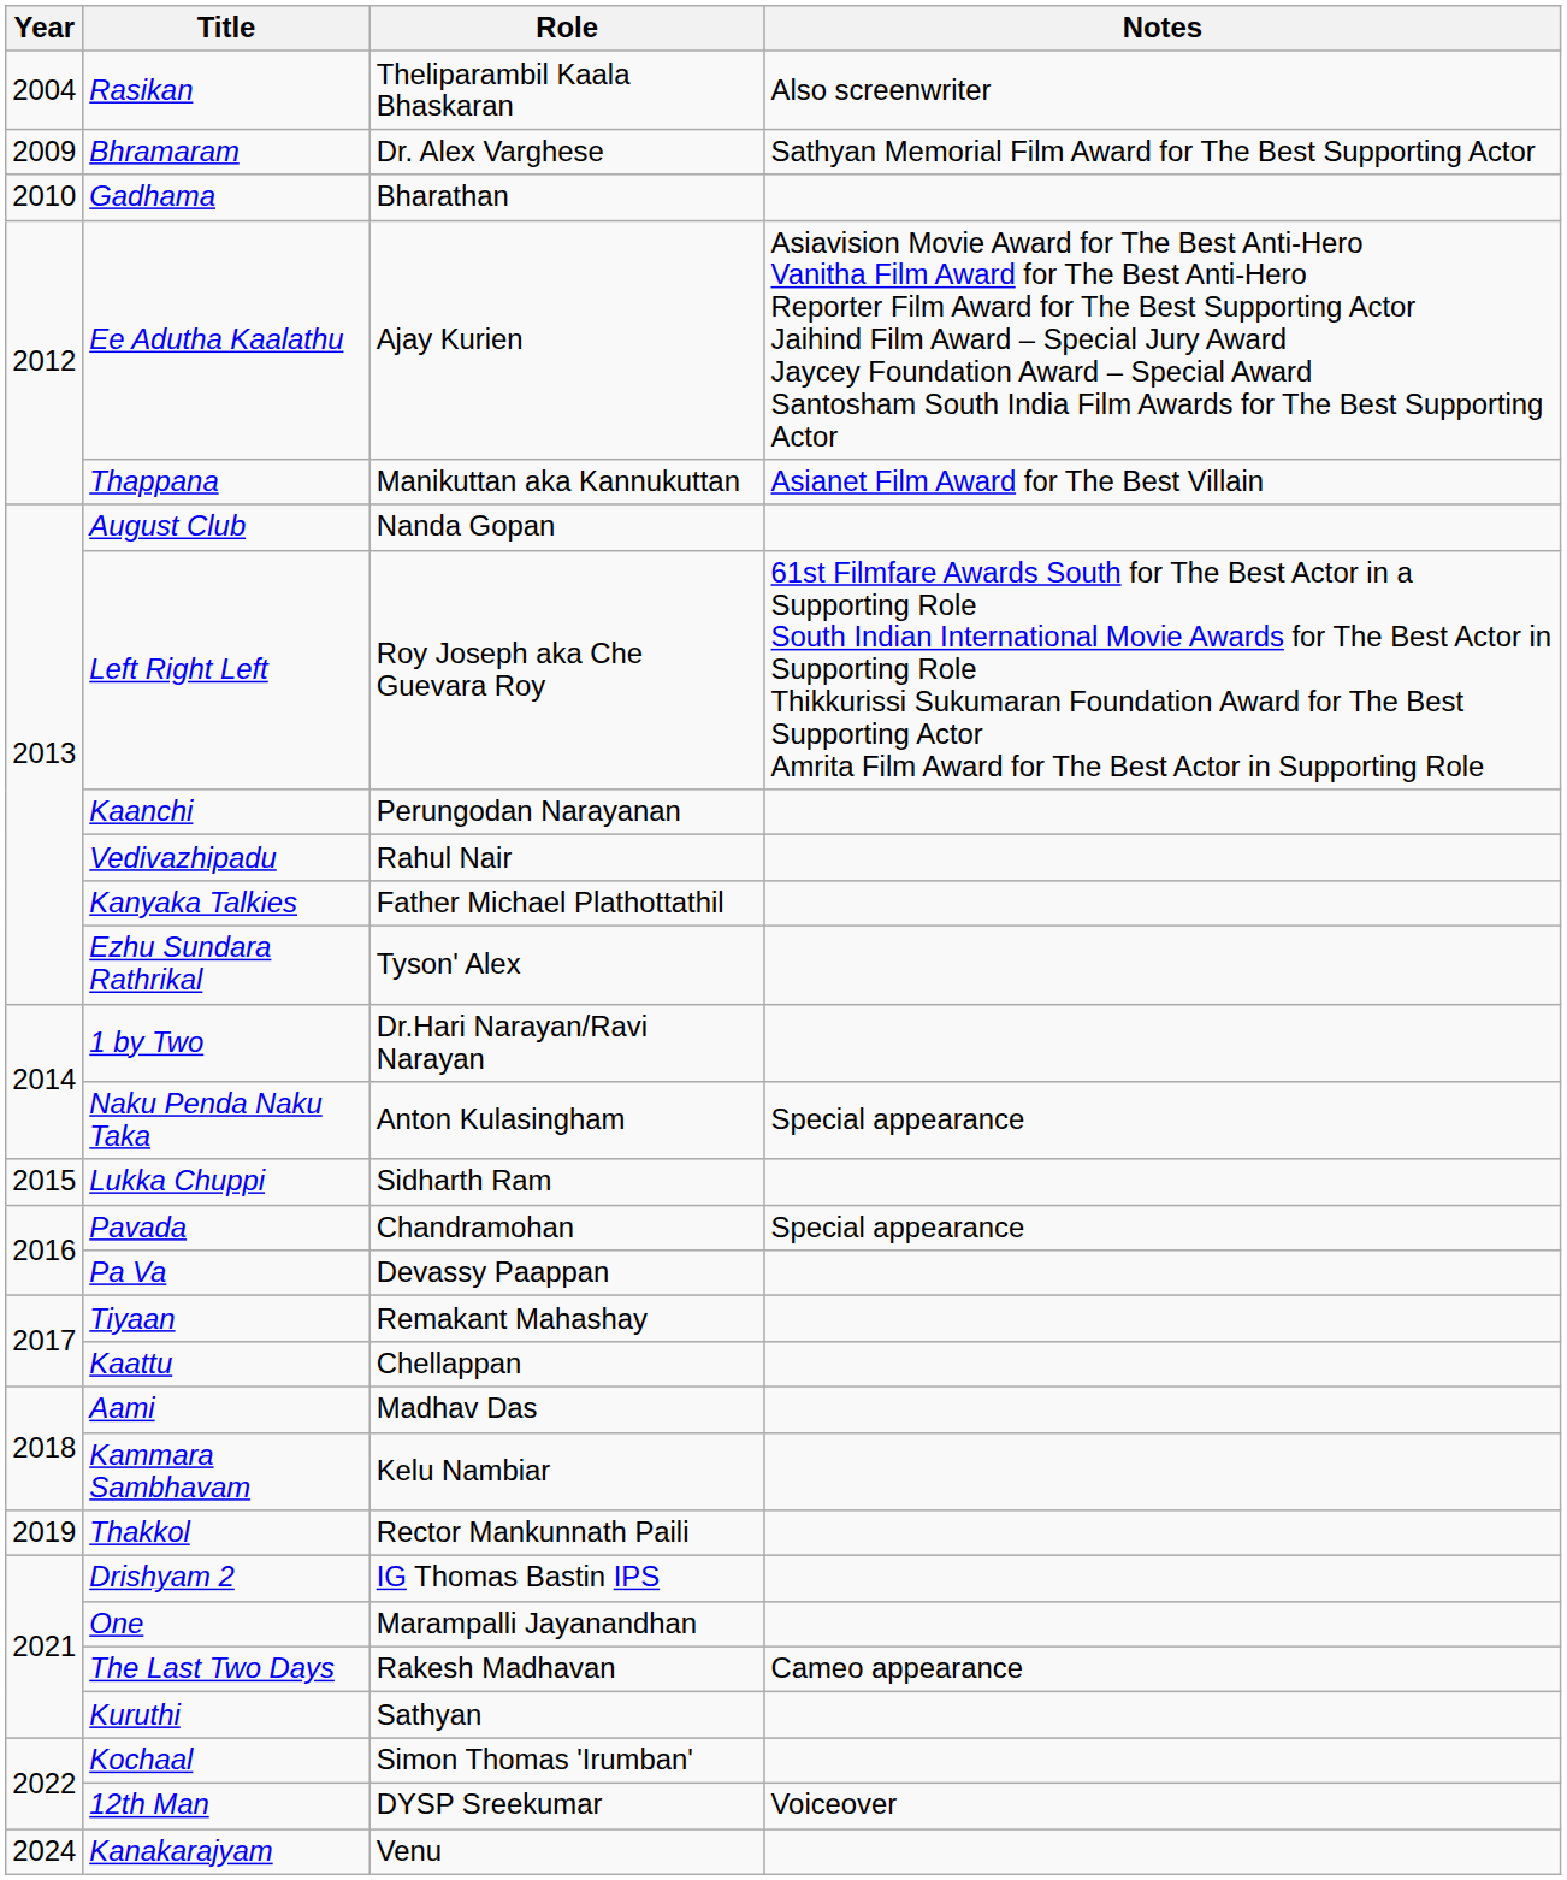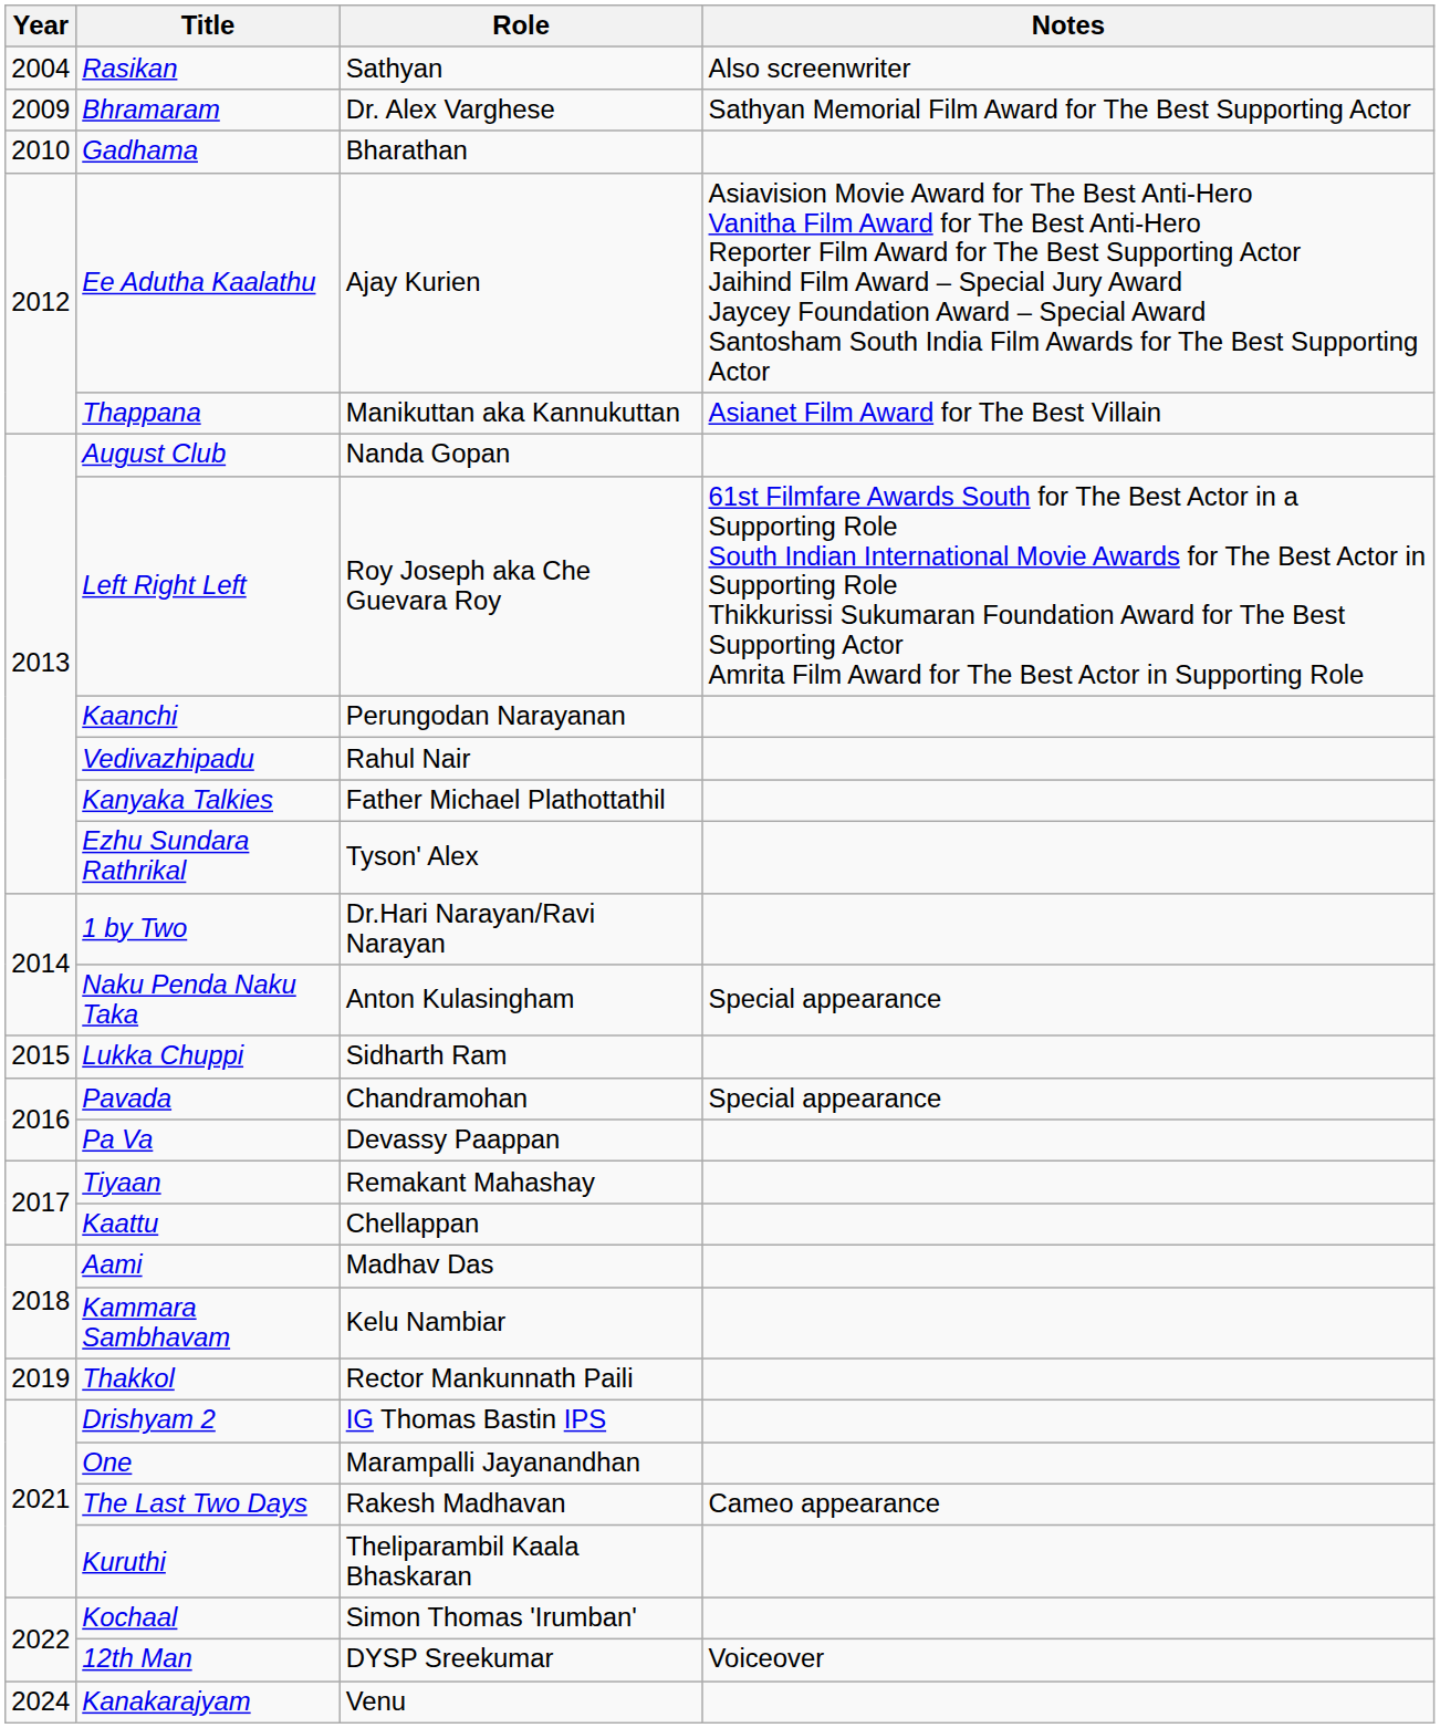Rasikan | Role: Theliparambil Kaala Bhaskaran -> Sathyan
Kuruthi | Role: Sathyan -> Theliparambil Kaala Bhaskaran
